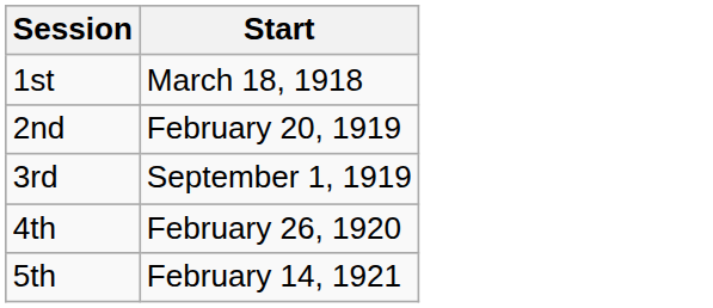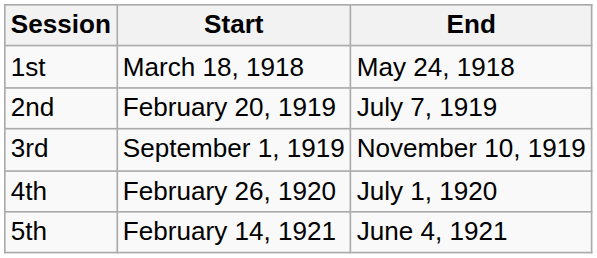+ column: End | May 24, 1918 | July 7, 1919 | November 10, 1919 | July 1, 1920 | June 4, 1921
